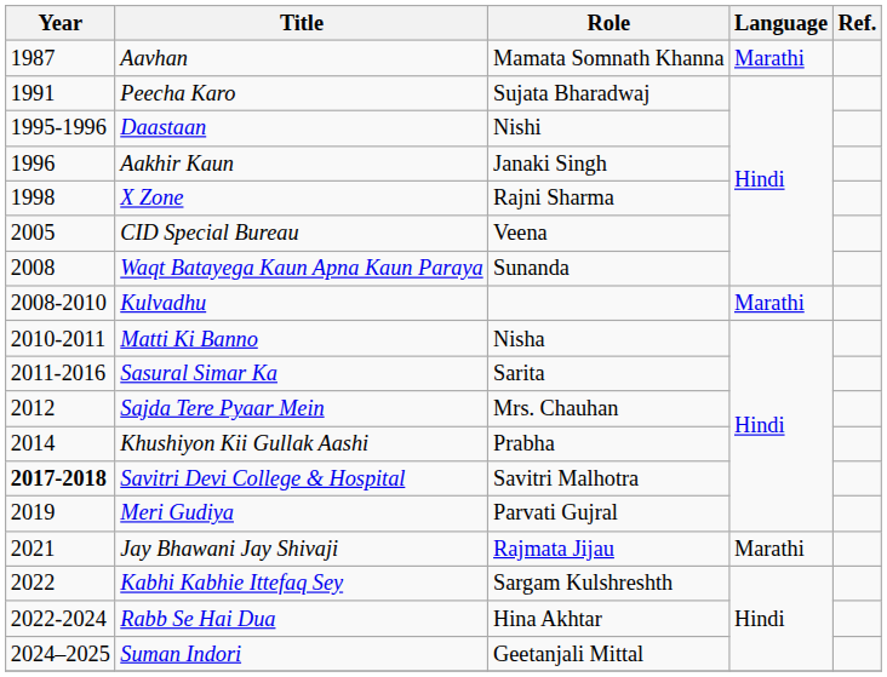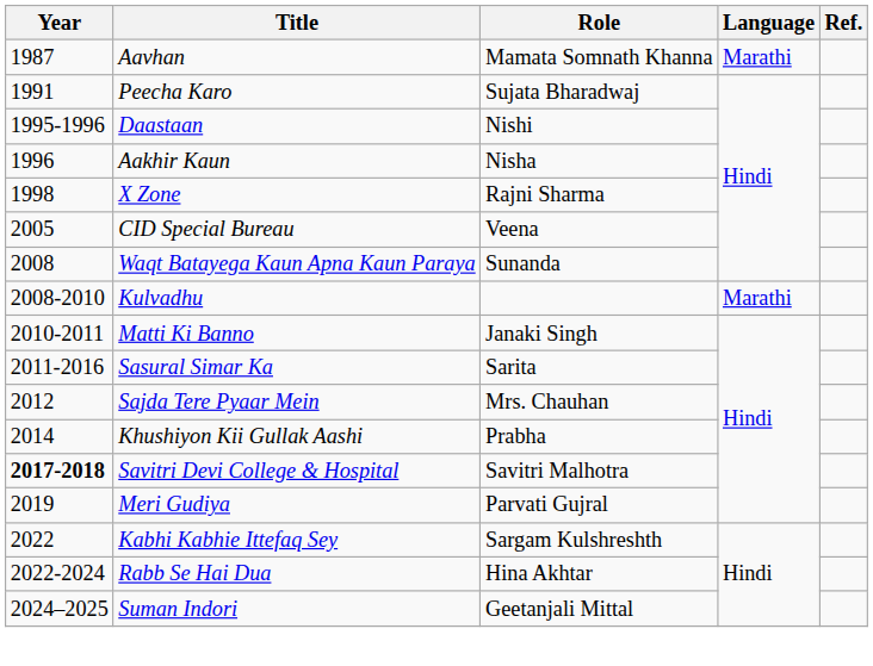Aakhir Kaun | Role: Janaki Singh -> Nisha
Matti Ki Banno | Role: Nisha -> Janaki Singh
- row: 2021 | Jay Bhawani Jay Shivaji | Rajmata Jijau | Marathi
